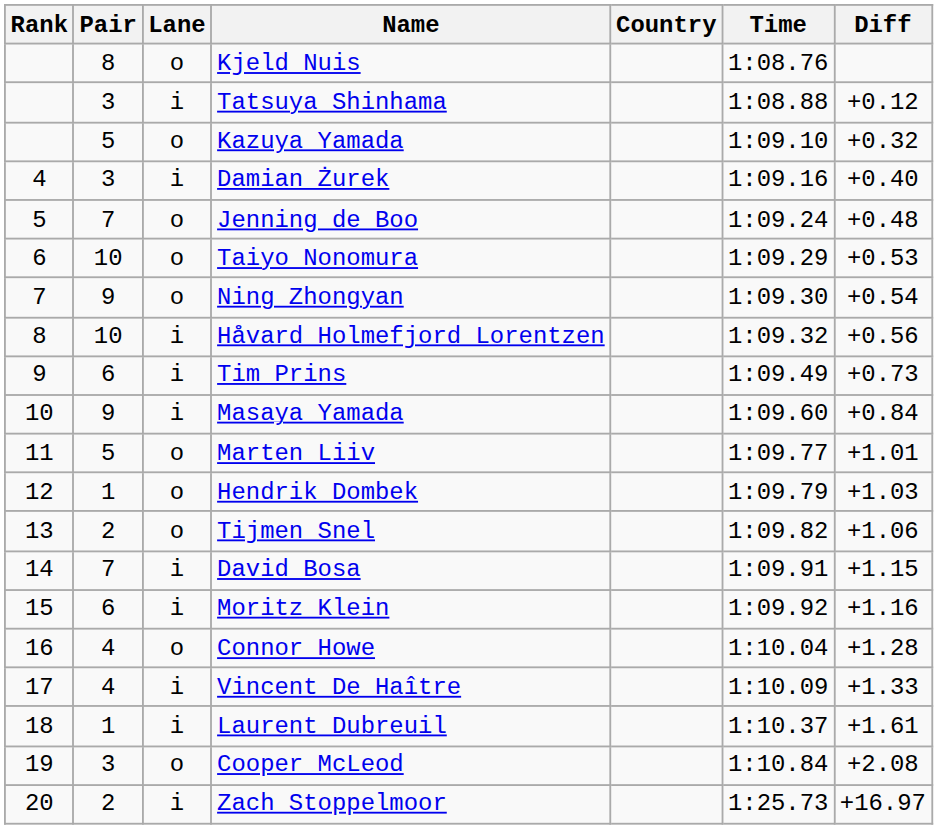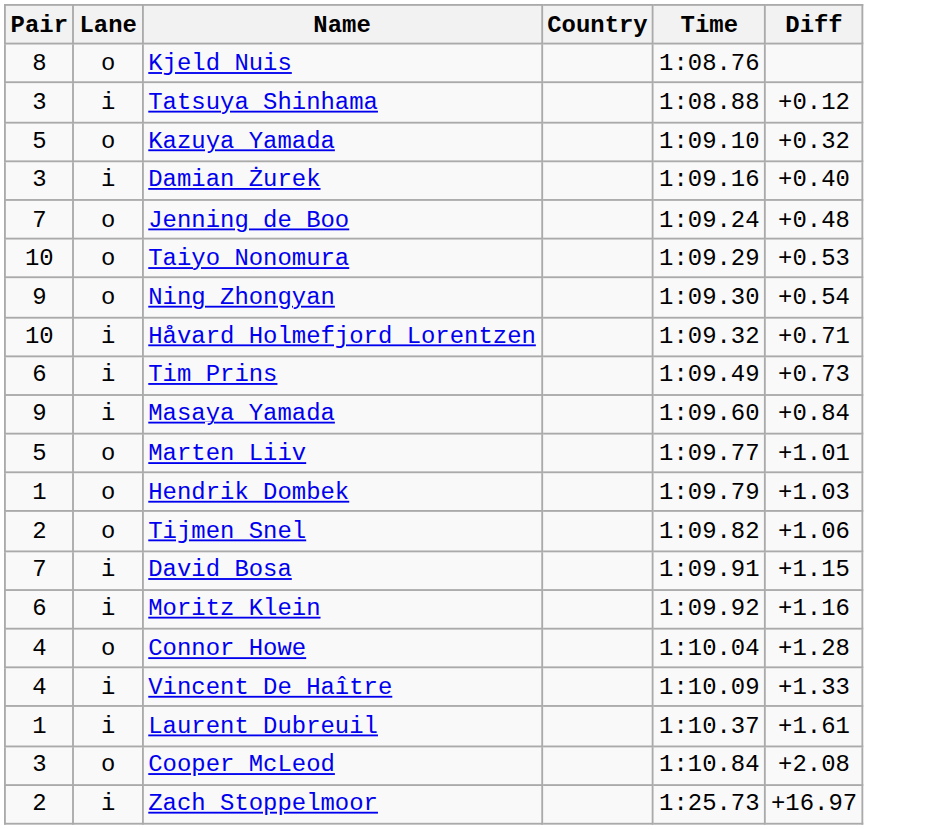- column: Rank | 4 | 5 | 6 | 7 | 8 | 9 | 10 | 11 | 12 | 13 | 14 | 15 | 16 | 17 | 18 | 19 | 20
Håvard Holmefjord Lorentzen | Diff: +0.56 -> +0.71
